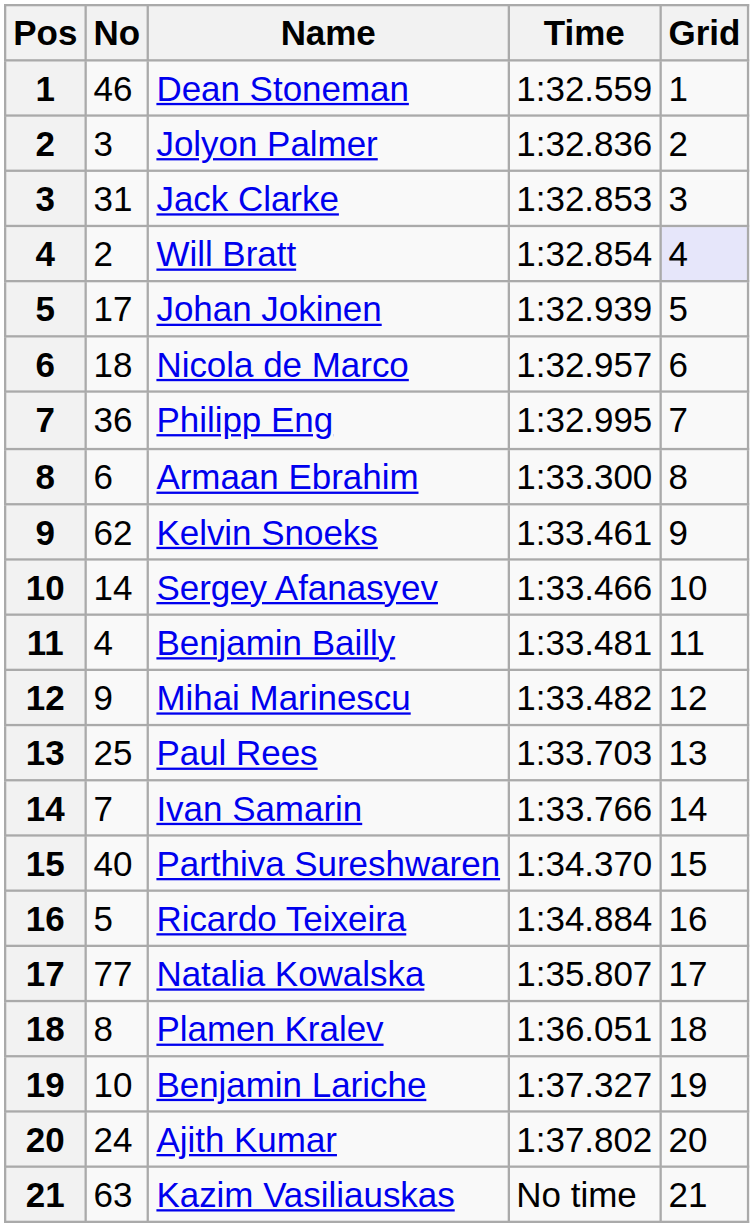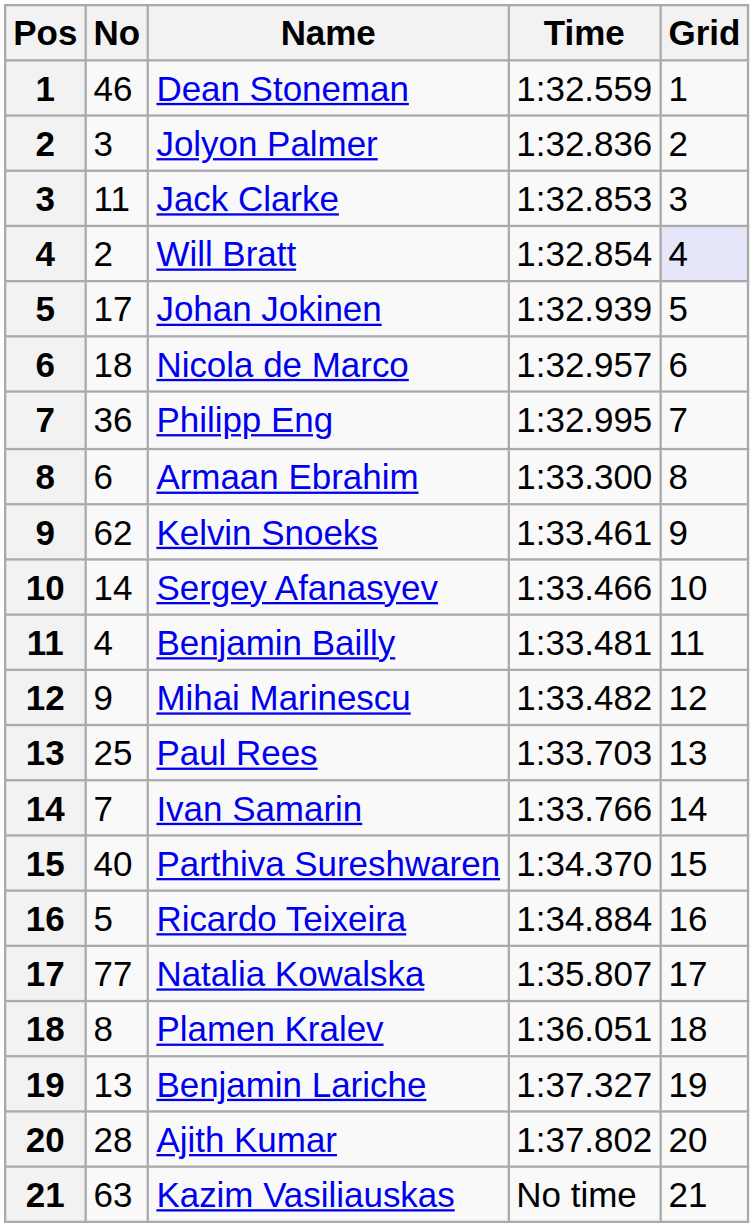Jack Clarke | No: 31 -> 11
Benjamin Lariche | No: 10 -> 13
Ajith Kumar | No: 24 -> 28
